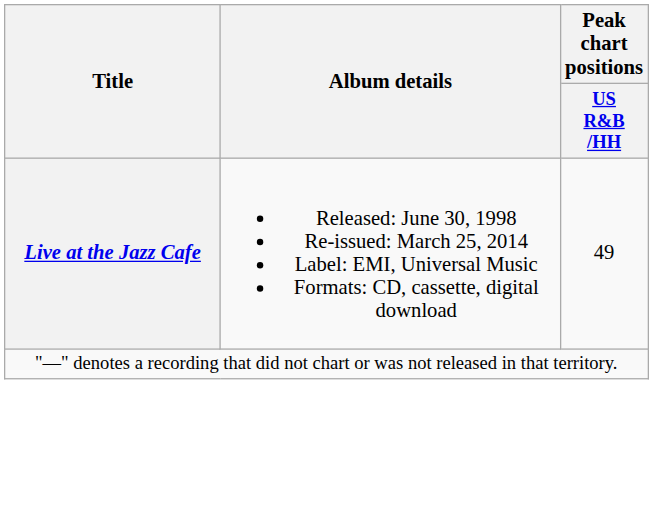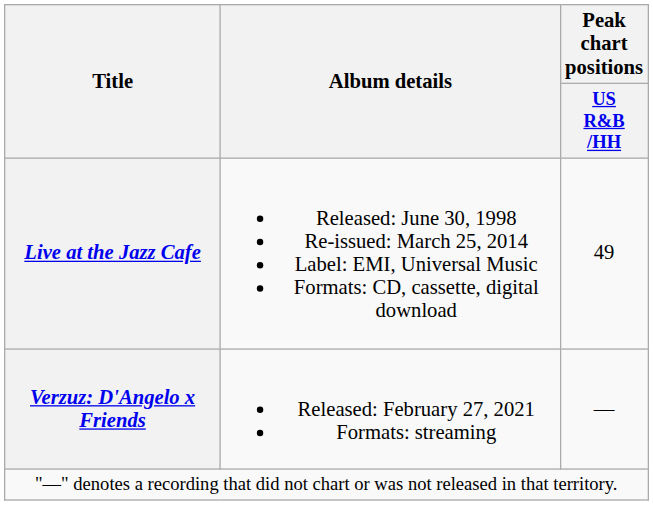+ row: Verzuz: D'Angelo x Friends | Released: February 27, 2021 Formats: streaming | —
